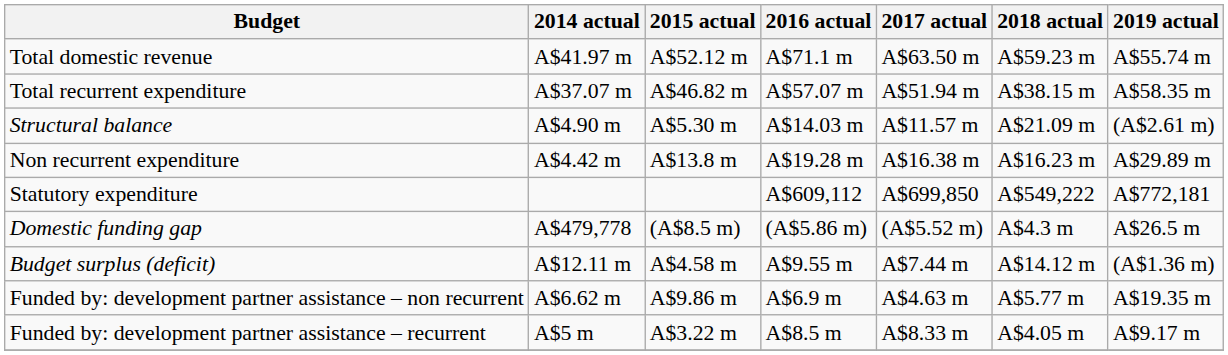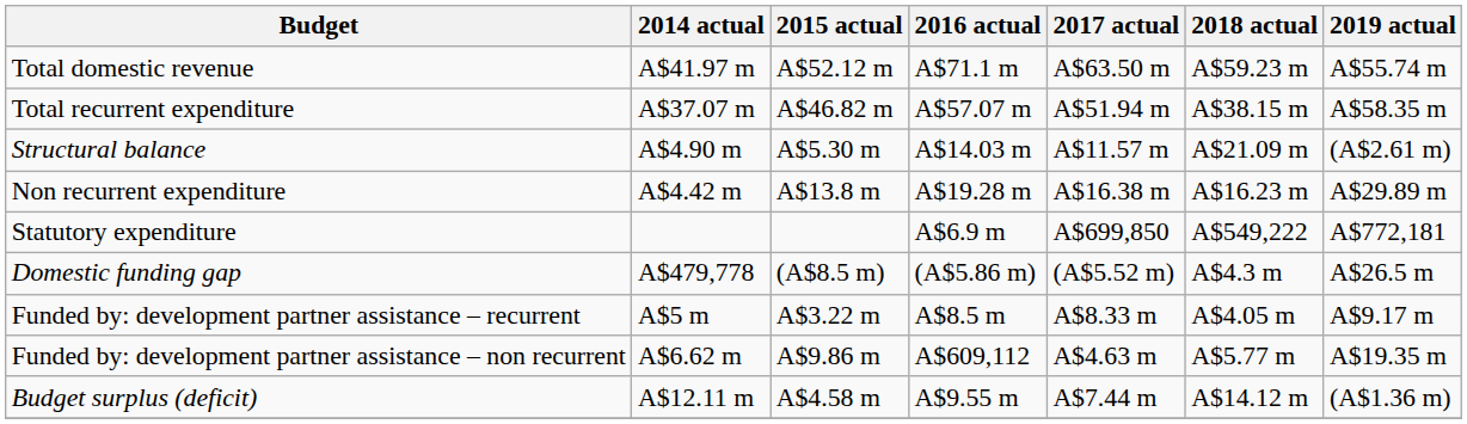Statutory expenditure | 2016 actual: A$609,112 -> A$6.9 m
rows swapped: Funded by: development partner assistance – recurrent <-> Budget surplus (deficit)
Funded by: development partner assistance – non recurrent | 2016 actual: A$6.9 m -> A$609,112
